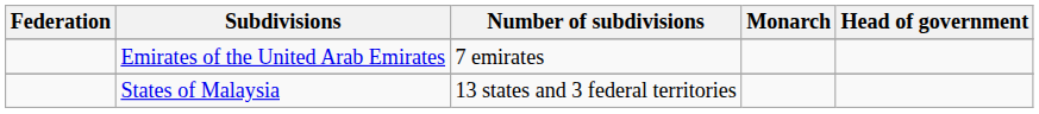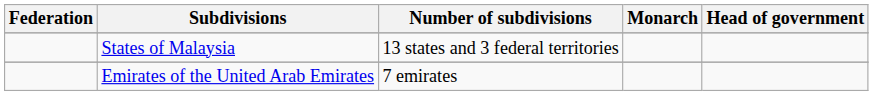rows swapped: States of Malaysia <-> Emirates of the United Arab Emirates
